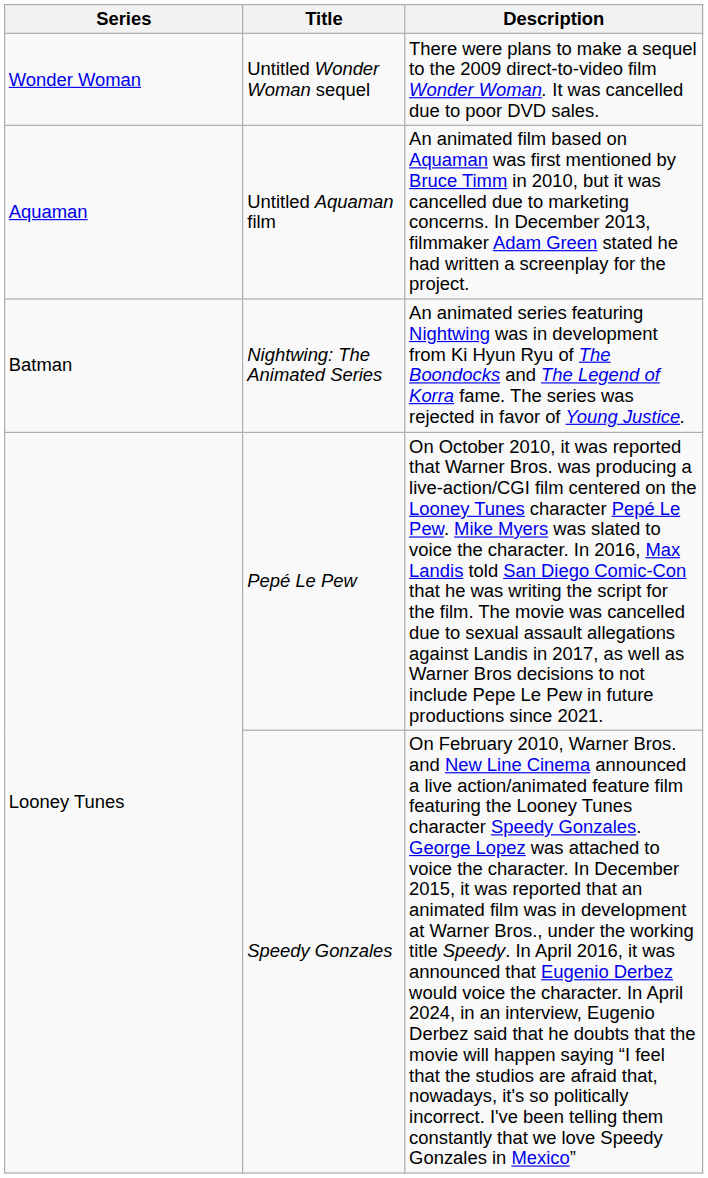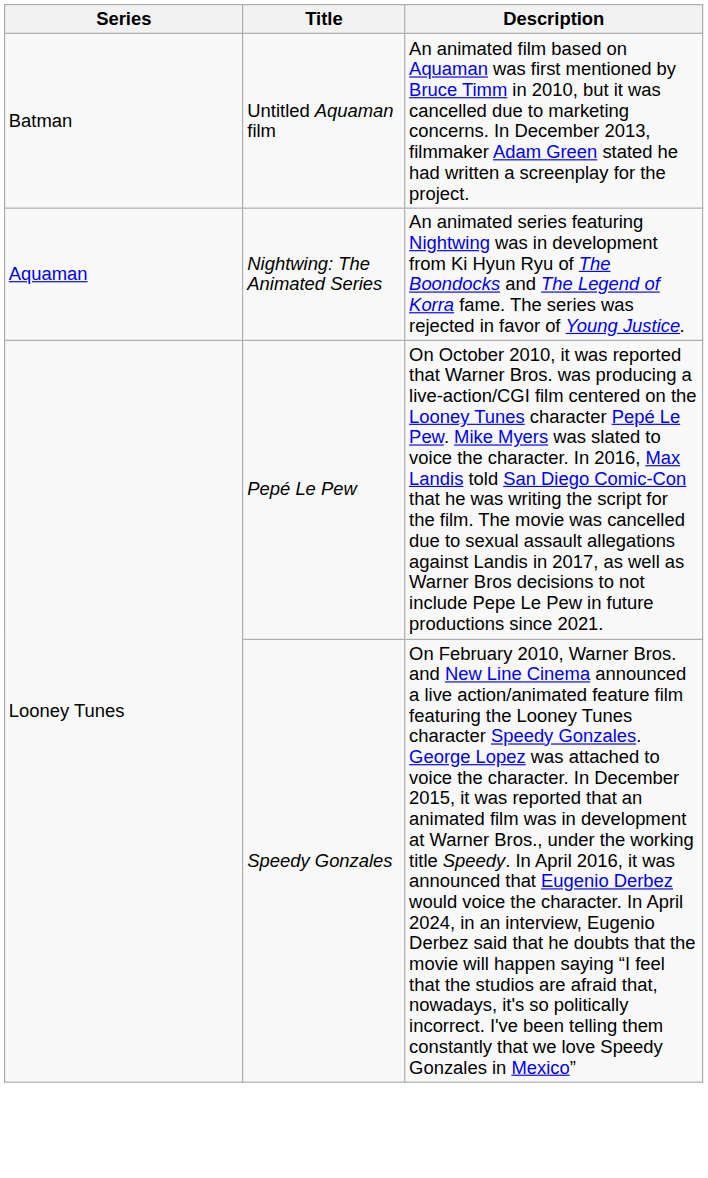- row: Wonder Woman | Untitled Wonder Woman sequel | There were plans to make a sequel to the 2009 direct-to-video film Wonder Woman. It was cancelled due to poor DVD sales.
Untitled Aquaman film | Series: Aquaman -> Batman
Nightwing: The Animated Series | Series: Batman -> Aquaman
